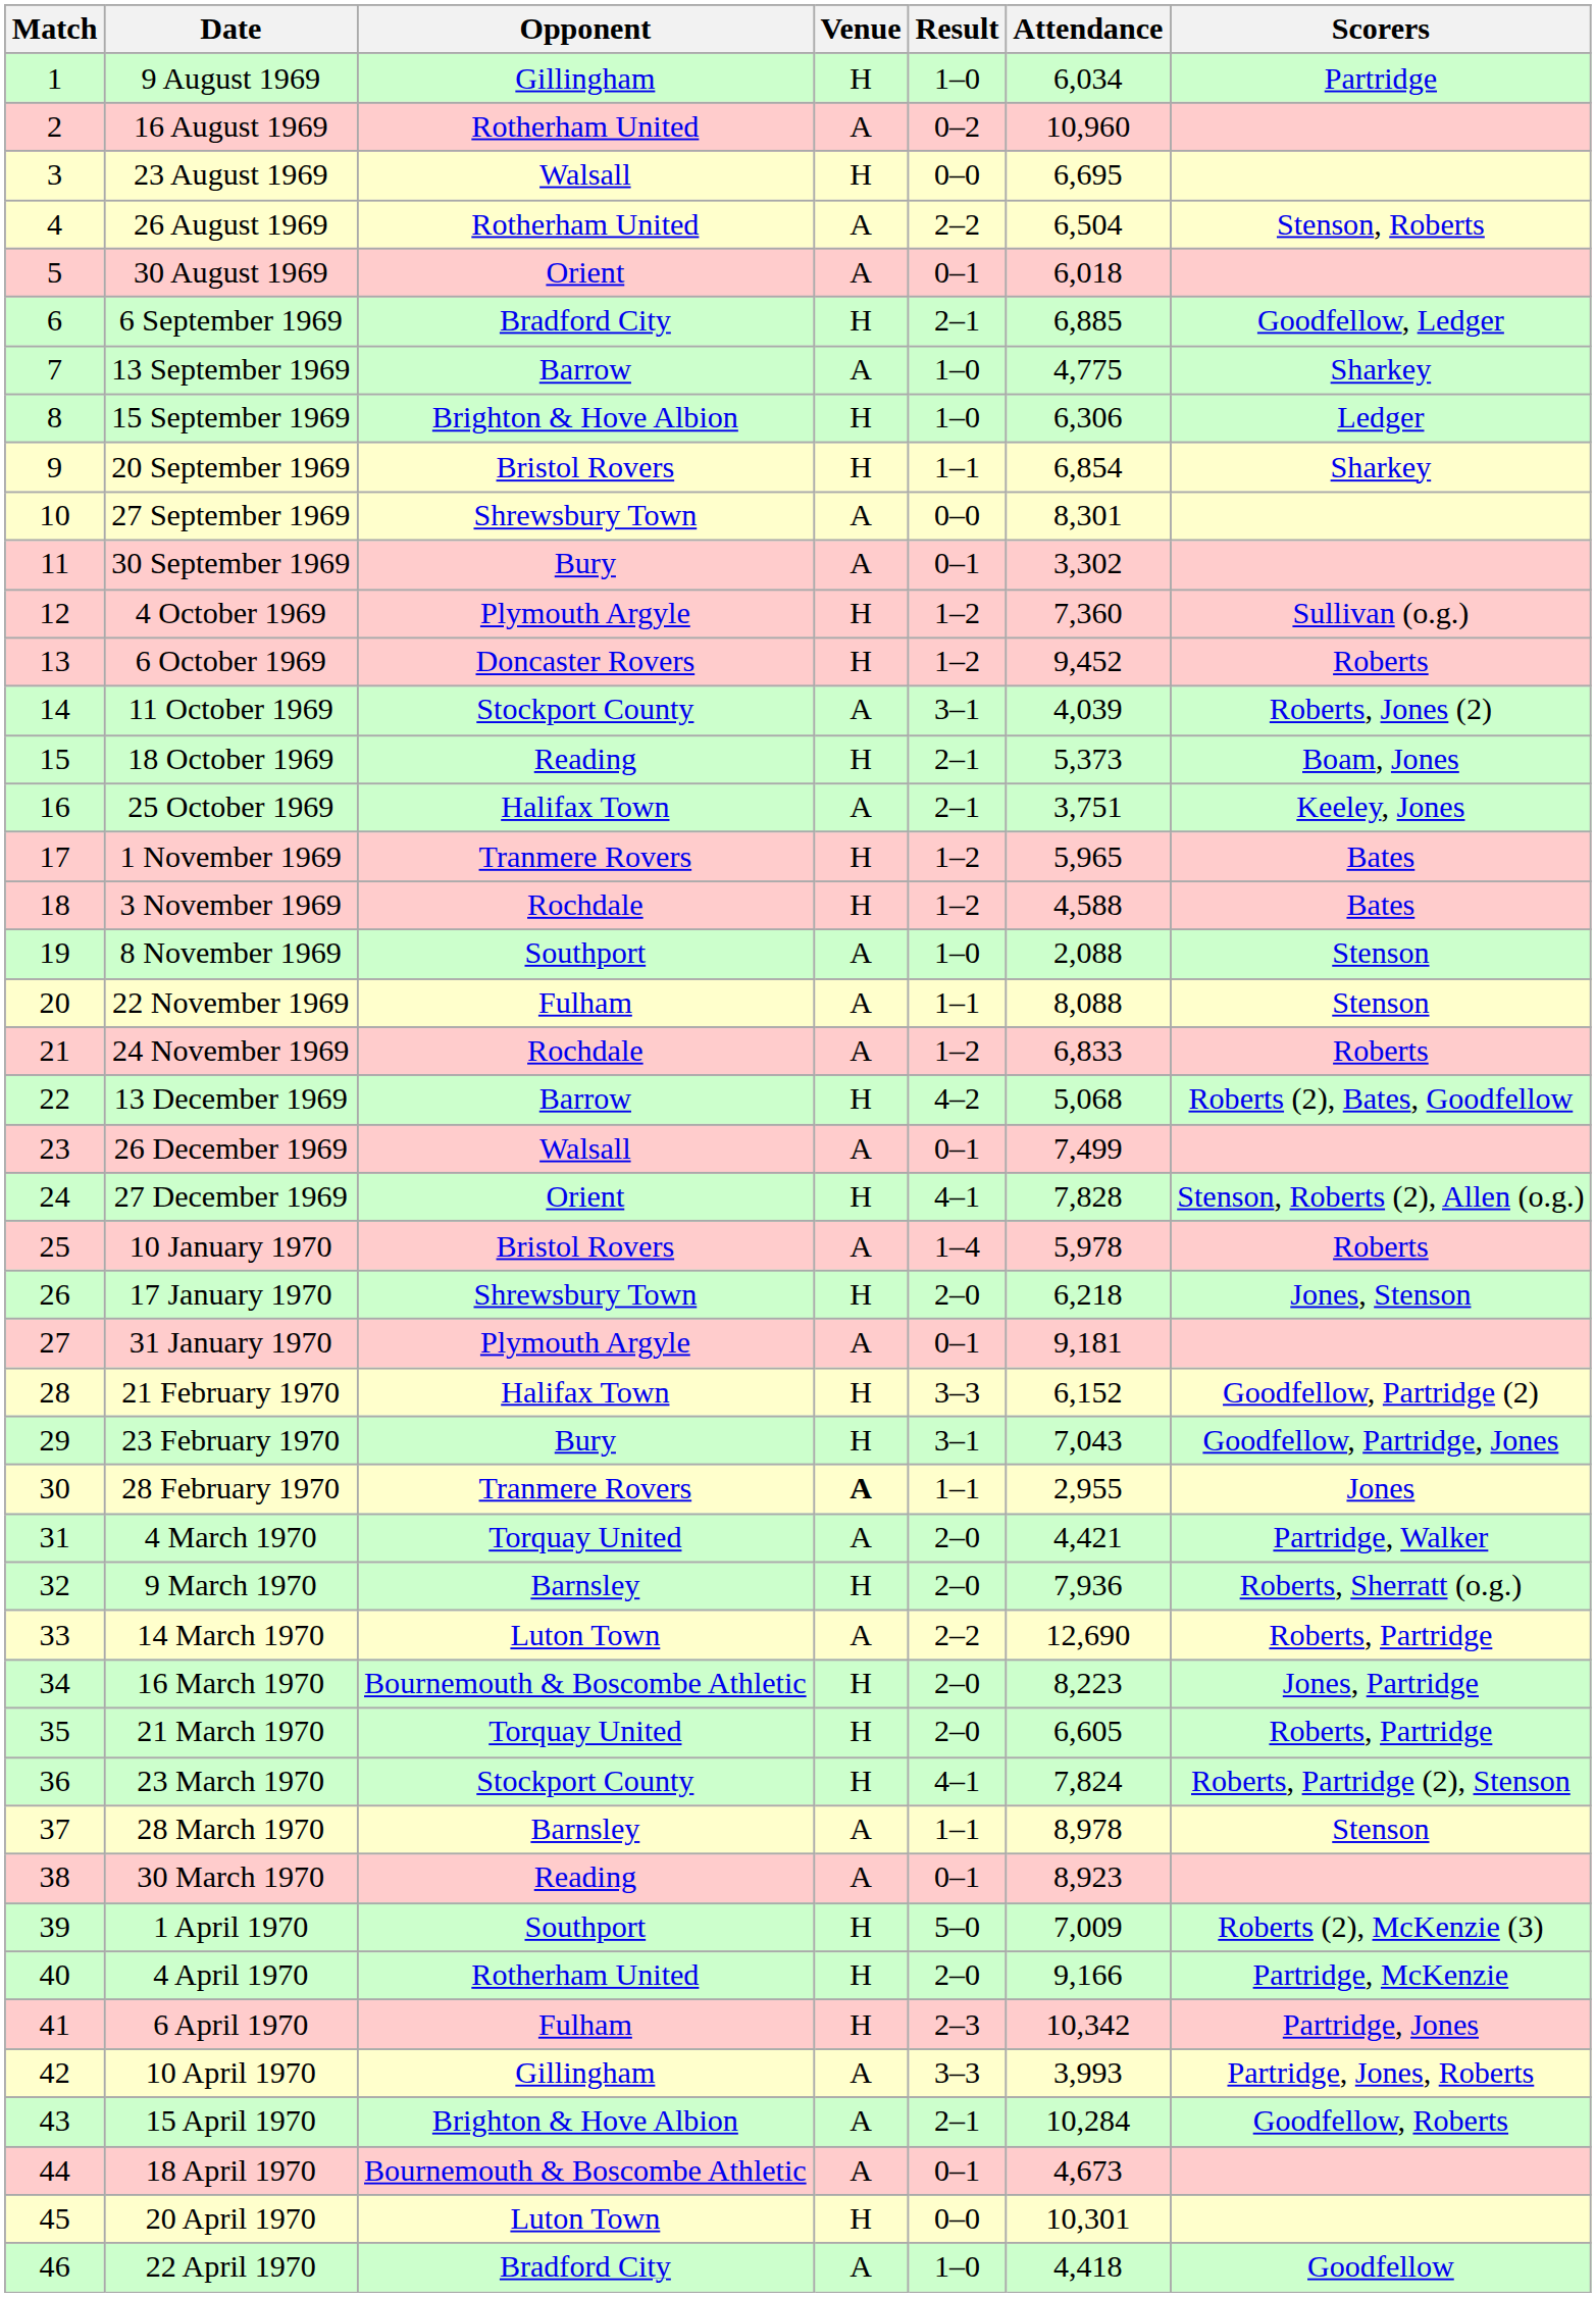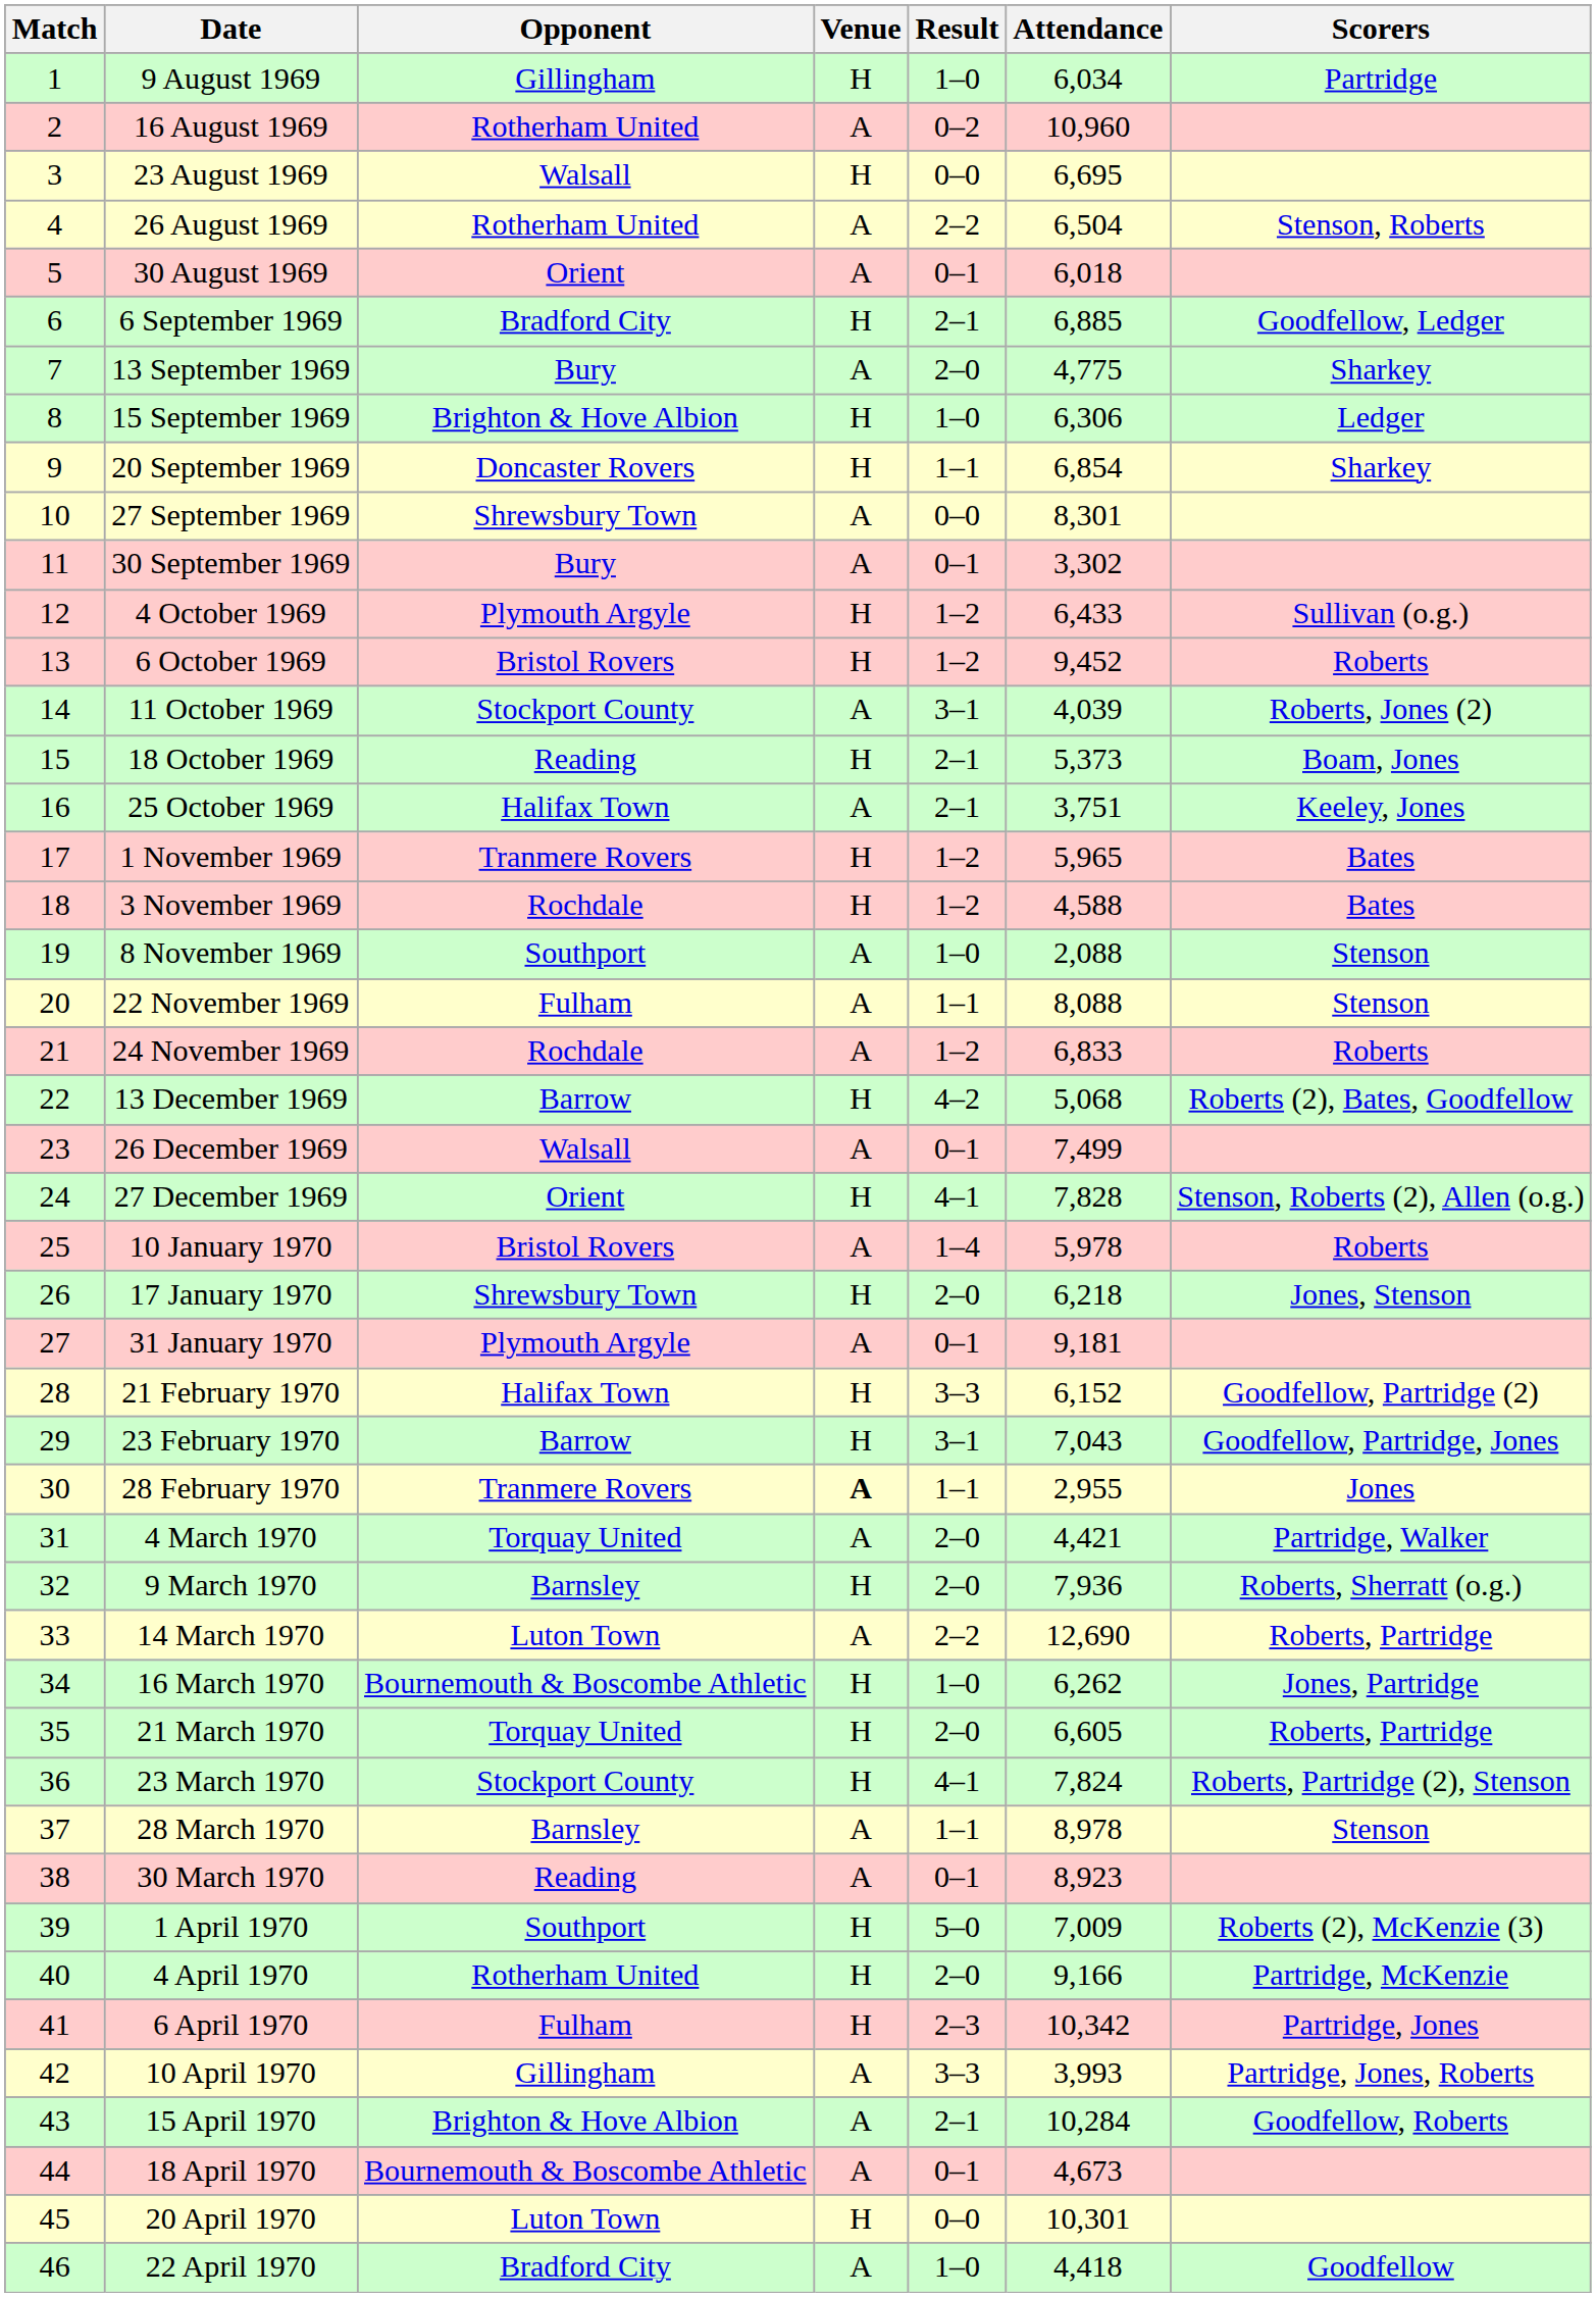13 September 1969 | Opponent: Barrow -> Bury
13 September 1969 | Result: 1–0 -> 2–0
20 September 1969 | Opponent: Bristol Rovers -> Doncaster Rovers
4 October 1969 | Attendance: 7,360 -> 6,433
6 October 1969 | Opponent: Doncaster Rovers -> Bristol Rovers
23 February 1970 | Opponent: Bury -> Barrow
16 March 1970 | Result: 2–0 -> 1–0
16 March 1970 | Attendance: 8,223 -> 6,262
